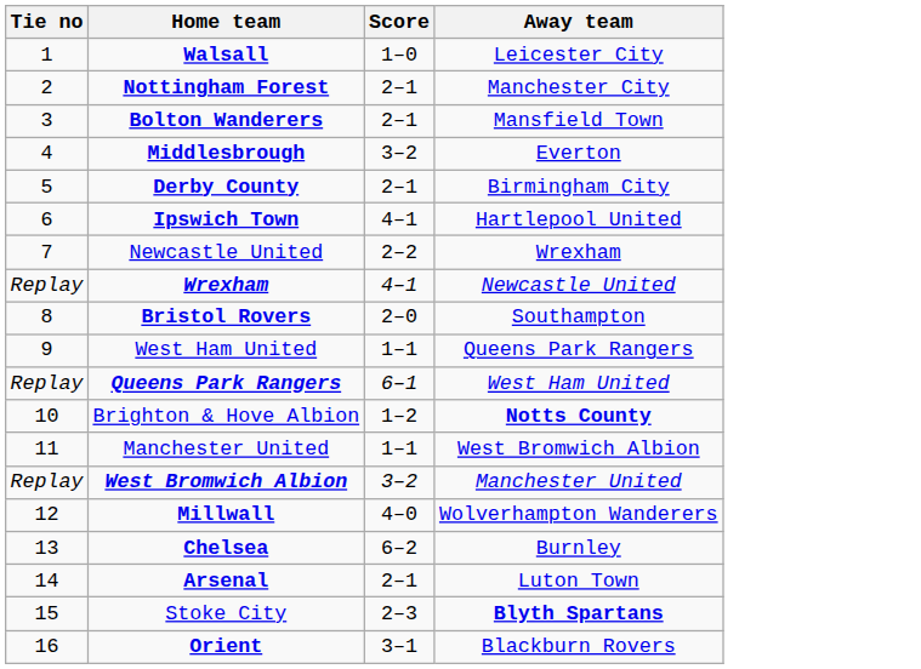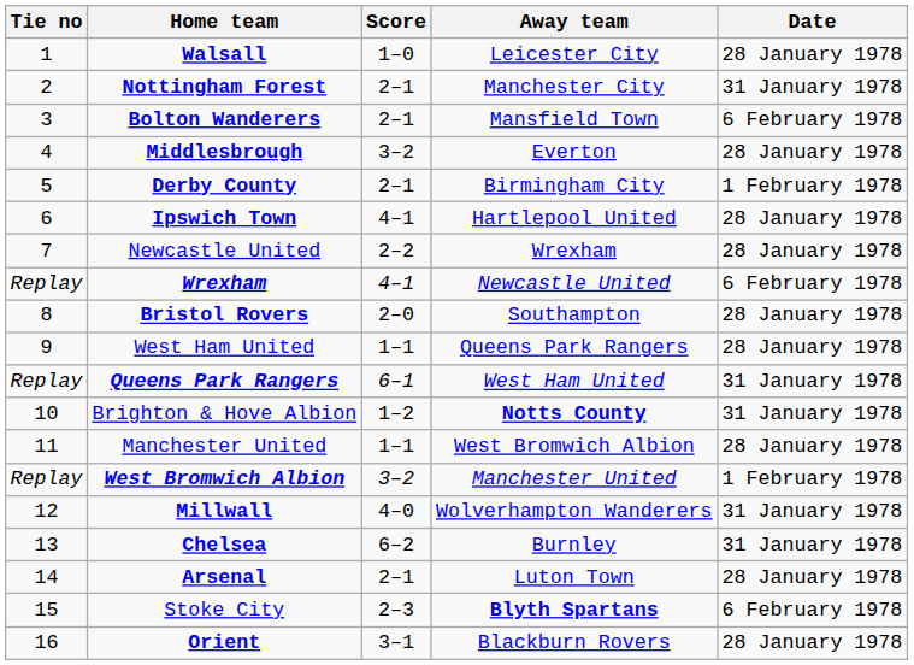+ column: Date | 28 January 1978 | 31 January 1978 | 6 February 1978 | 28 January 1978 | 1 February 1978 | 28 January 1978 | 28 January 1978 | 6 February 1978 | 28 January 1978 | 28 January 1978 | 31 January 1978 | 31 January 1978 | 28 January 1978 | 1 February 1978 | 31 January 1978 | 31 January 1978 | 28 January 1978 | 6 February 1978 | 28 January 1978
